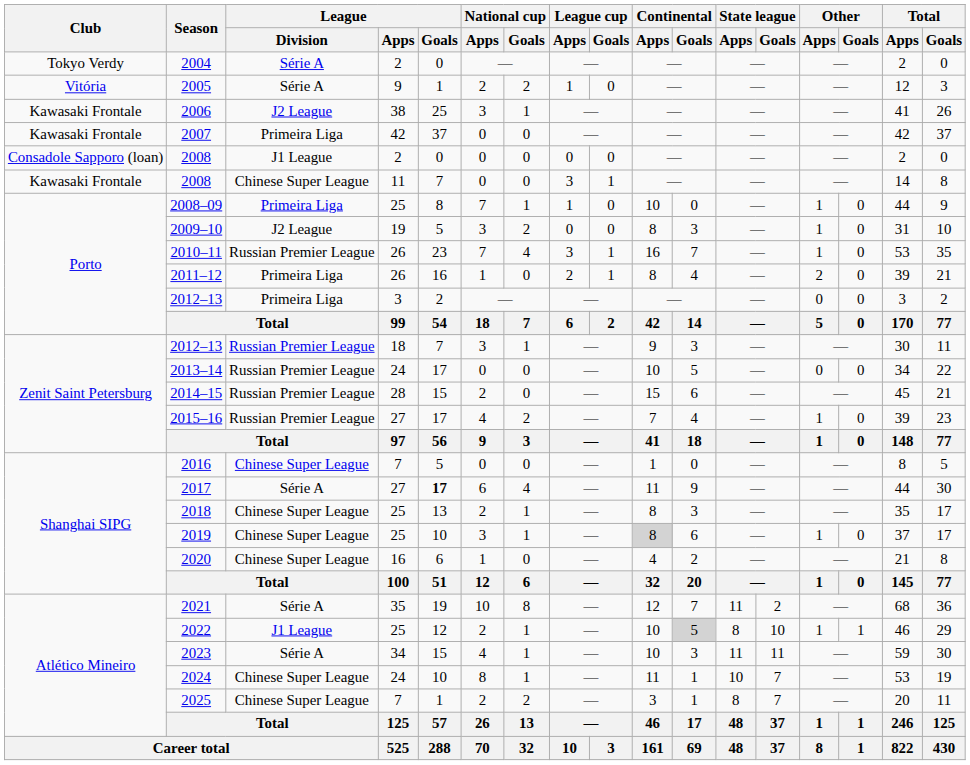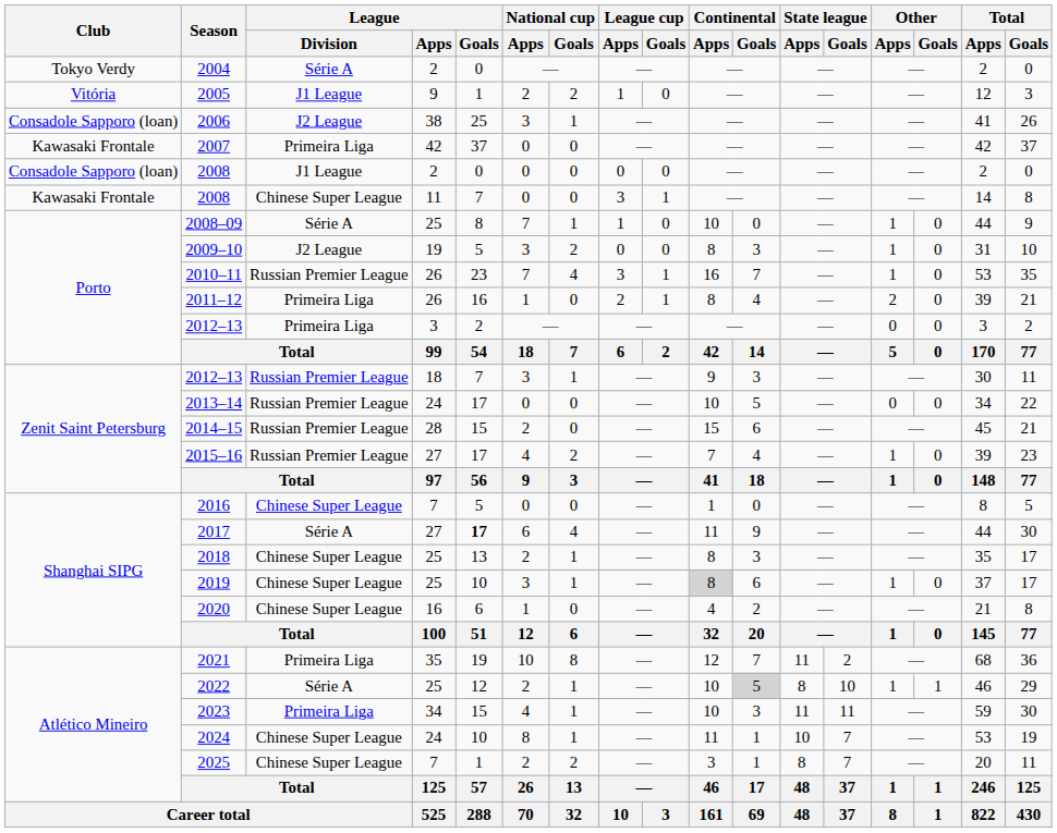2005 | League / Division: Série A -> J1 League
2006 | Club: Kawasaki Frontale -> Consadole Sapporo (loan)
2008–09 | League / Division: Primeira Liga -> Série A
2021 | League / Division: Série A -> Primeira Liga
2022 | League / Division: J1 League -> Série A
2023 | League / Division: Série A -> Primeira Liga
